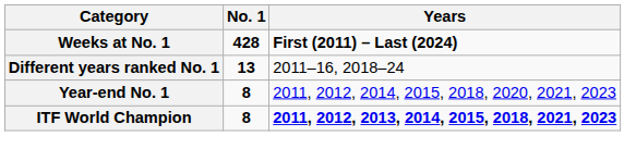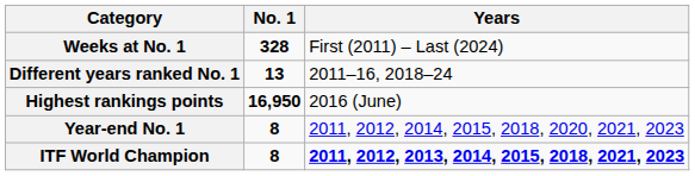Weeks at No. 1 | No. 1: 428 -> 328
Weeks at No. 1 | Years: bold -> normal
+ row: Highest rankings points | 16,950 | 2016 (June)
